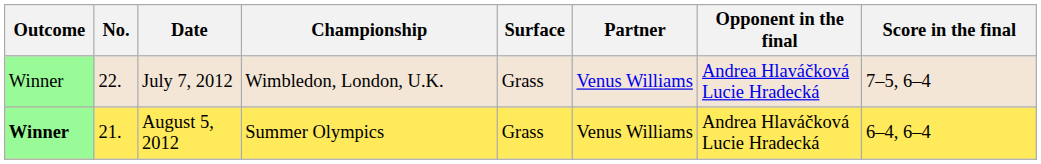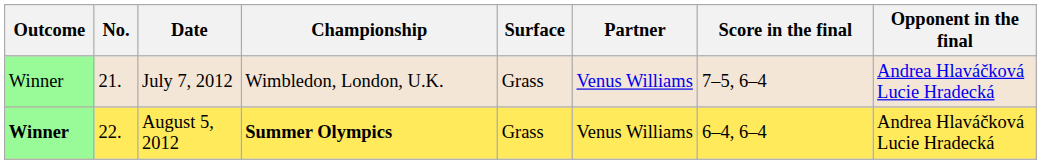columns swapped: Opponent in the final <-> Score in the final
July 7, 2012 | No.: 22. -> 21.
August 5, 2012 | No.: 21. -> 22.
August 5, 2012 | Championship: normal -> bold
